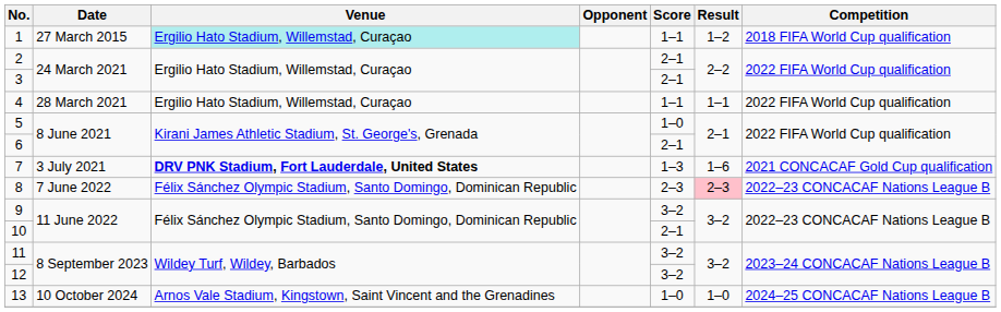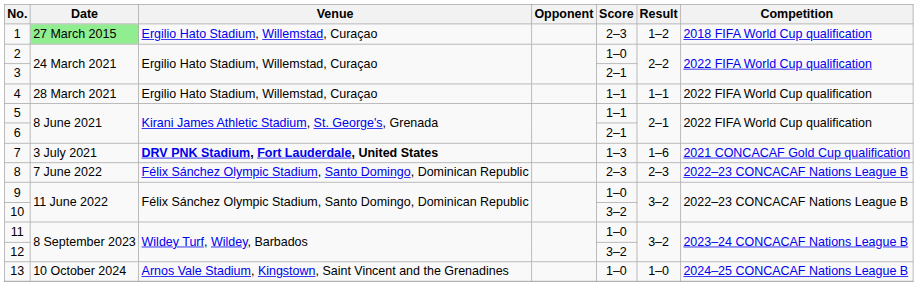1 | Date: no background -> lightgreen background
1 | Venue: paleturquoise background -> no background
1 | Score: 1–1 -> 2–3
2 | Score: 2–1 -> 1–0
5 | Score: 1–0 -> 1–1
8 | Result: pink background -> no background
9 | Score: 3–2 -> 1–0
10 | Score: 2–1 -> 3–2
11 | Score: 3–2 -> 1–0
